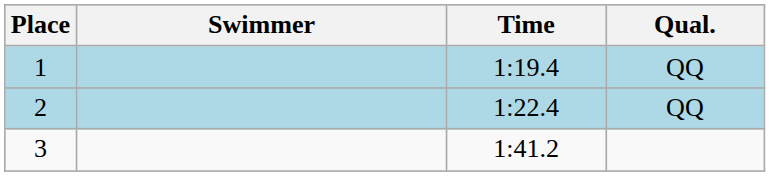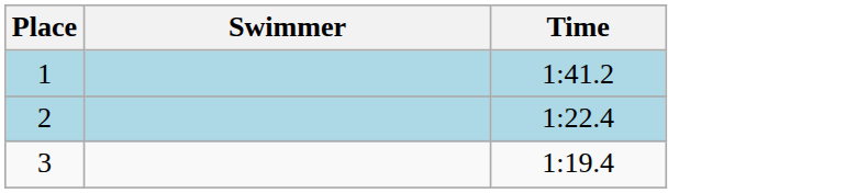- column: Qual. | QQ | QQ
1 | Time: 1:19.4 -> 1:41.2
3 | Time: 1:41.2 -> 1:19.4
